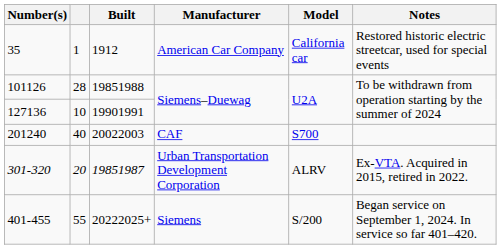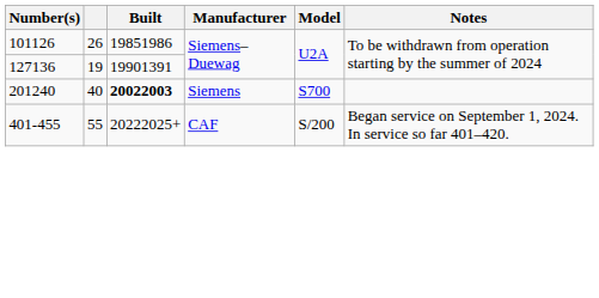- row: 35 | 1 | 1912 | American Car Company | California car | Restored historic electric streetcar, used for special events
101126 | column 2: 28 -> 26
101126 | Built: 19851988 -> 19851986
127136 | column 2: 10 -> 19
127136 | Built: 19901991 -> 19901391
201240 | Built: normal -> bold
201240 | Manufacturer: CAF -> Siemens
- row: 301-320 | 20 | 19851987 | Urban Transportation Development Corporation | ALRV | Ex-VTA. Acquired in 2015, retired in 2022.
401-455 | Manufacturer: Siemens -> CAF
